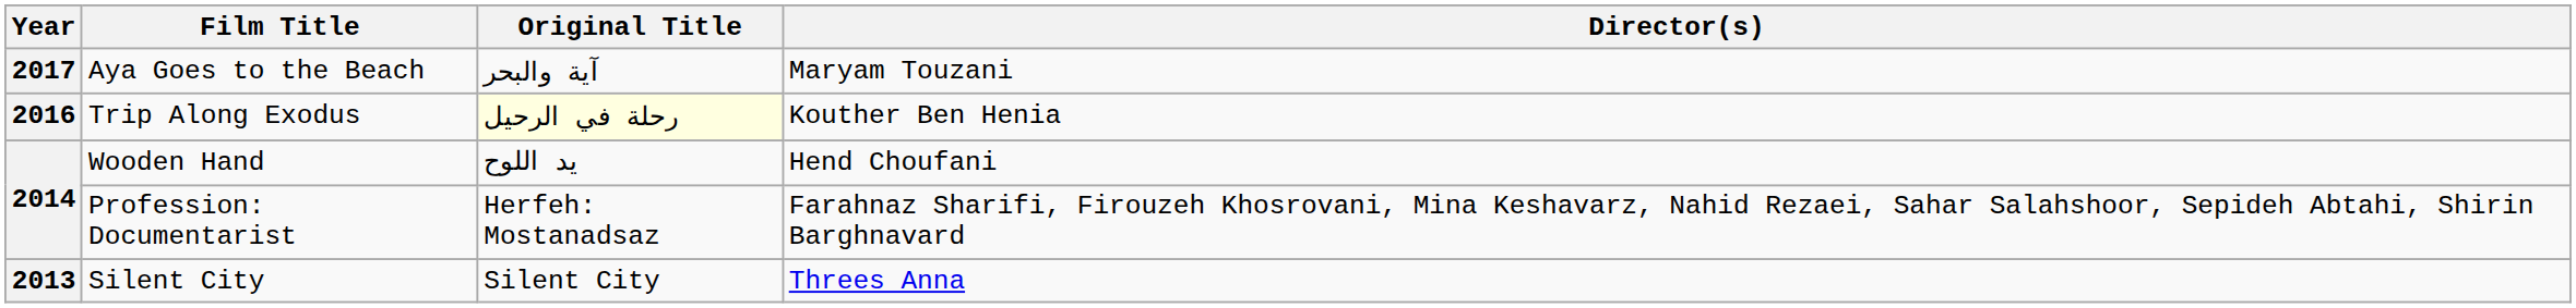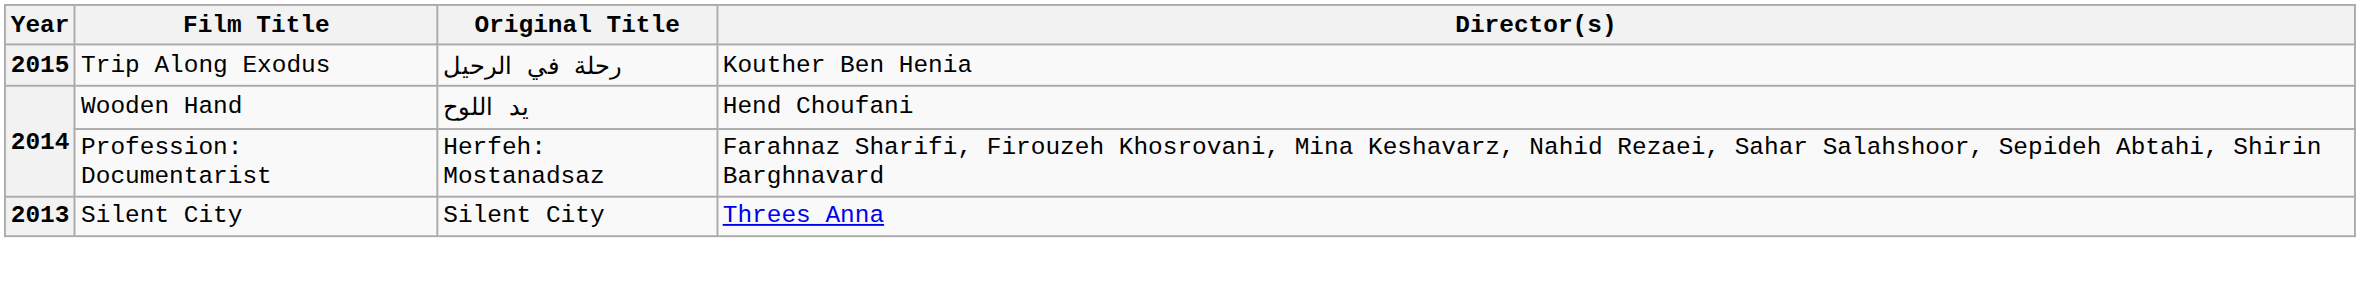- row: 2017 | Aya Goes to the Beach | آية والبحر | Maryam Touzani
Trip Along Exodus | Year: 2016 -> 2015
Trip Along Exodus | Original Title: lightyellow background -> no background
